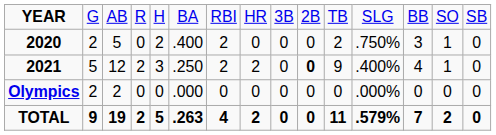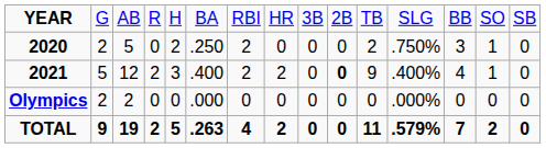2020 | column 6: .400 -> .250
2021 | column 6: .250 -> .400
